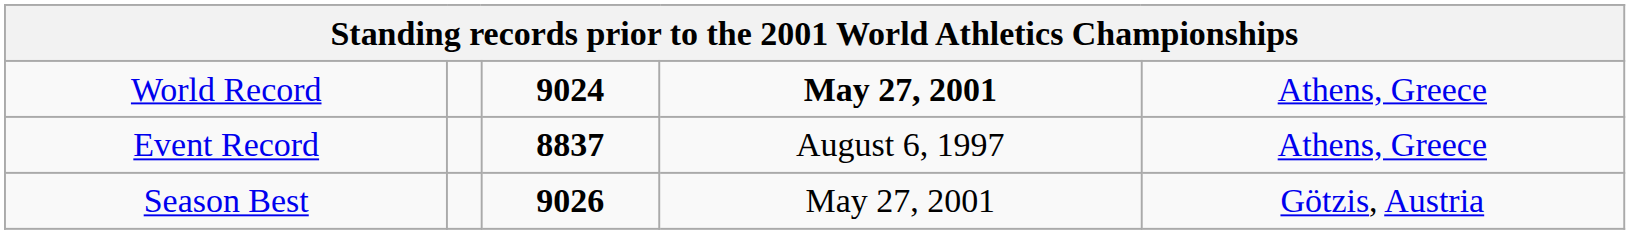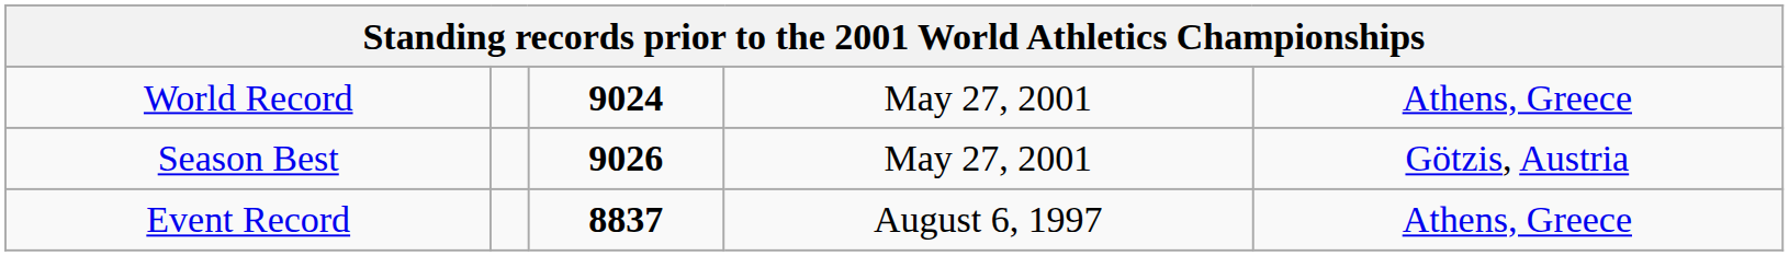World Record | column 4: bold -> normal
rows swapped: Event Record <-> Season Best
